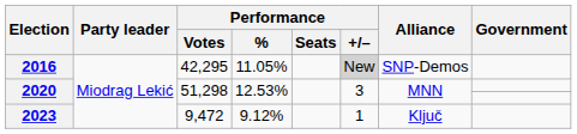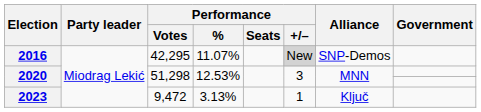2016 | Performance / %: 11.05% -> 11.07%
2023 | Performance / %: 9.12% -> 3.13%
